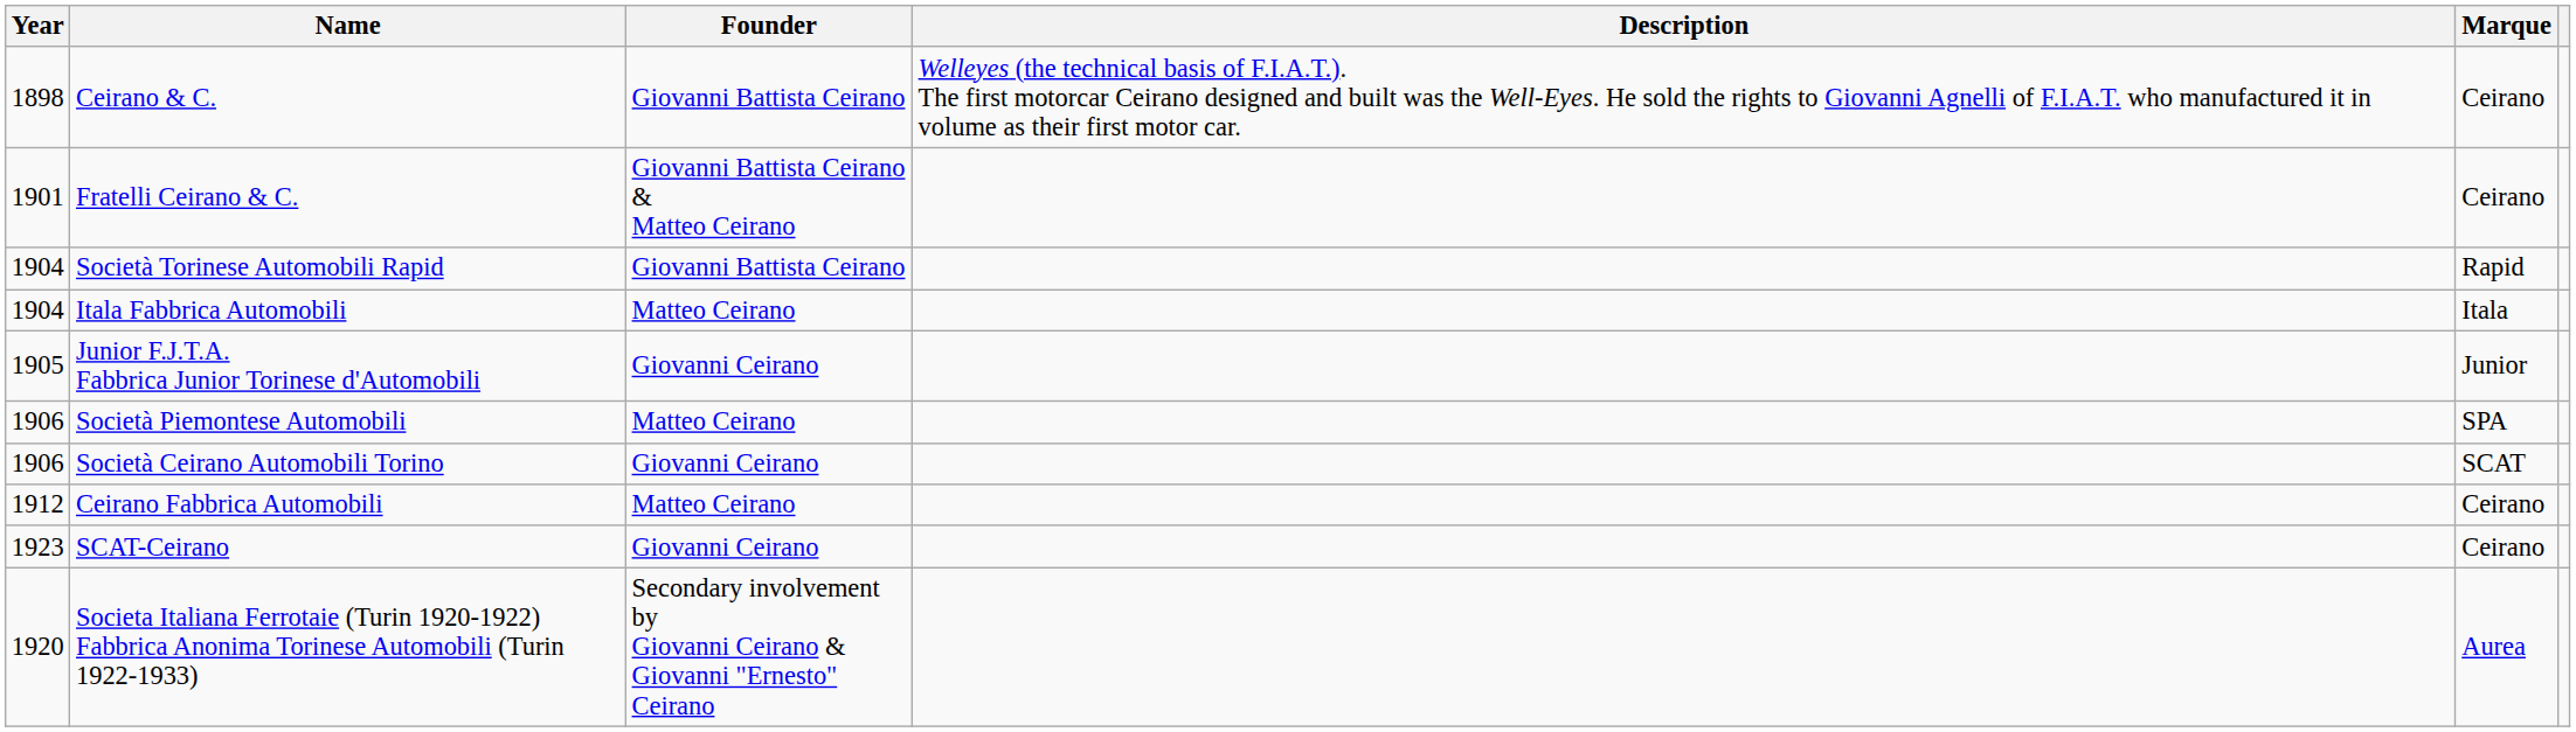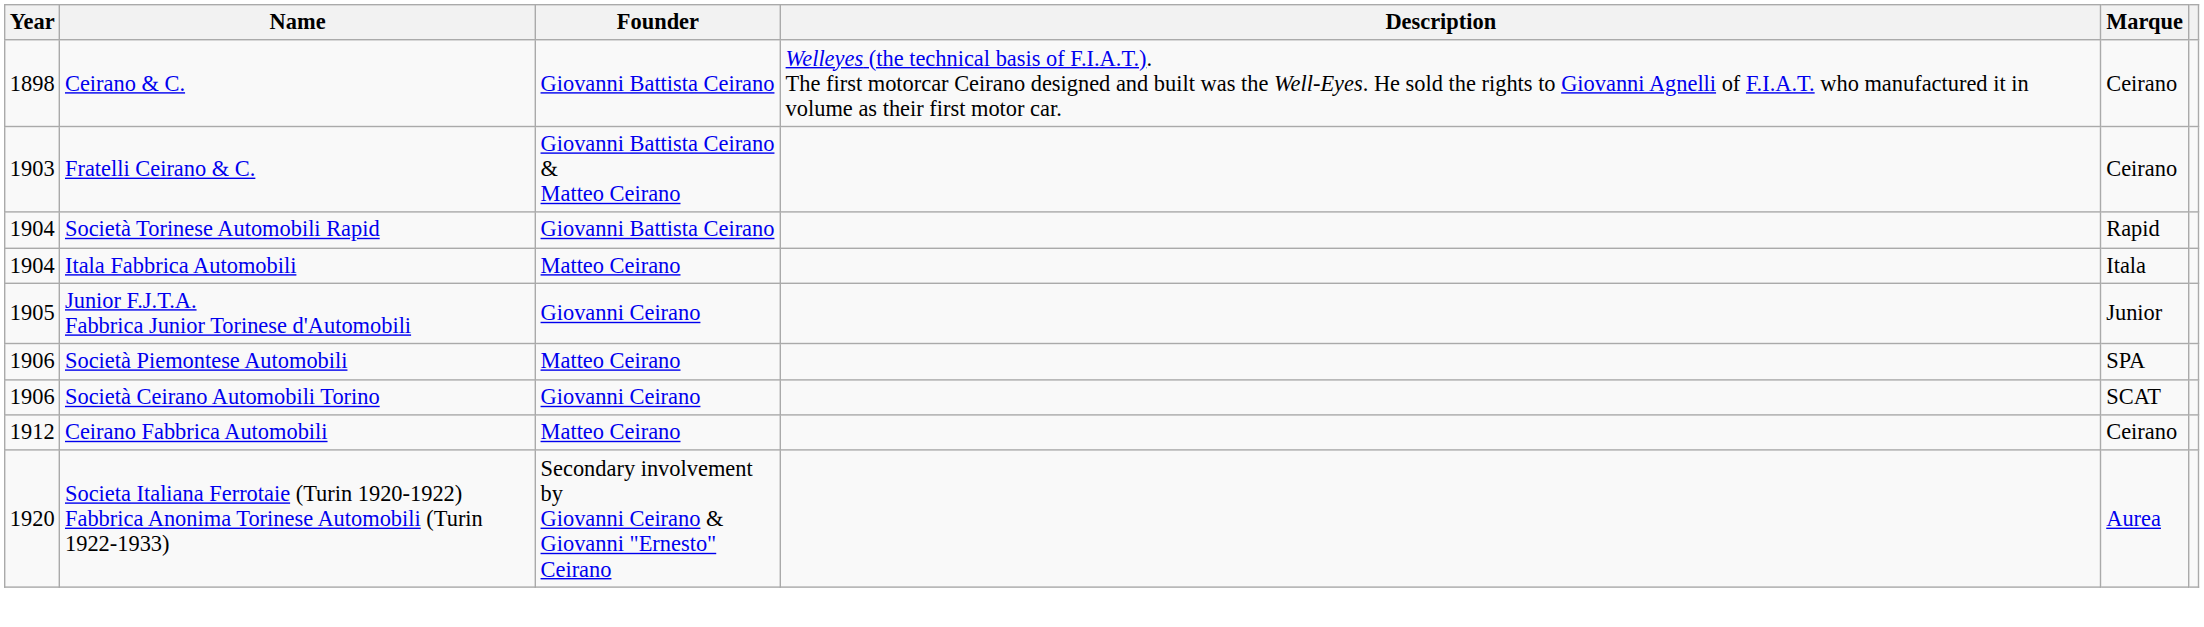Fratelli Ceirano & C. | Year: 1901 -> 1903
- row: 1923 | SCAT-Ceirano | Giovanni Ceirano | Ceirano
